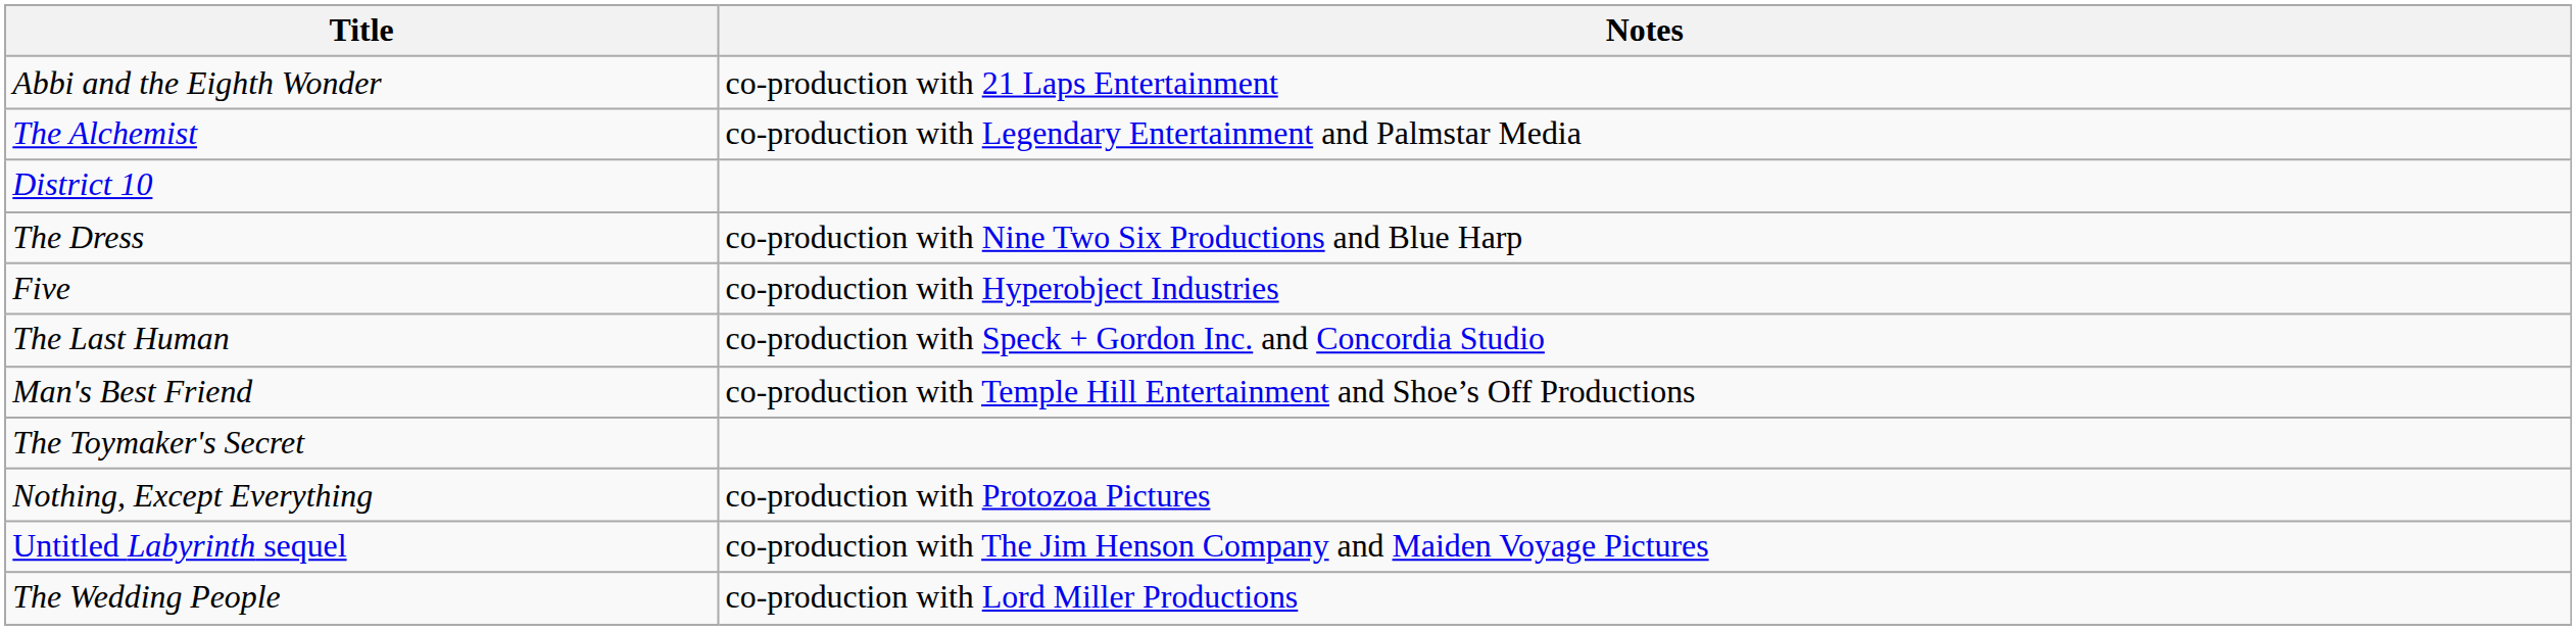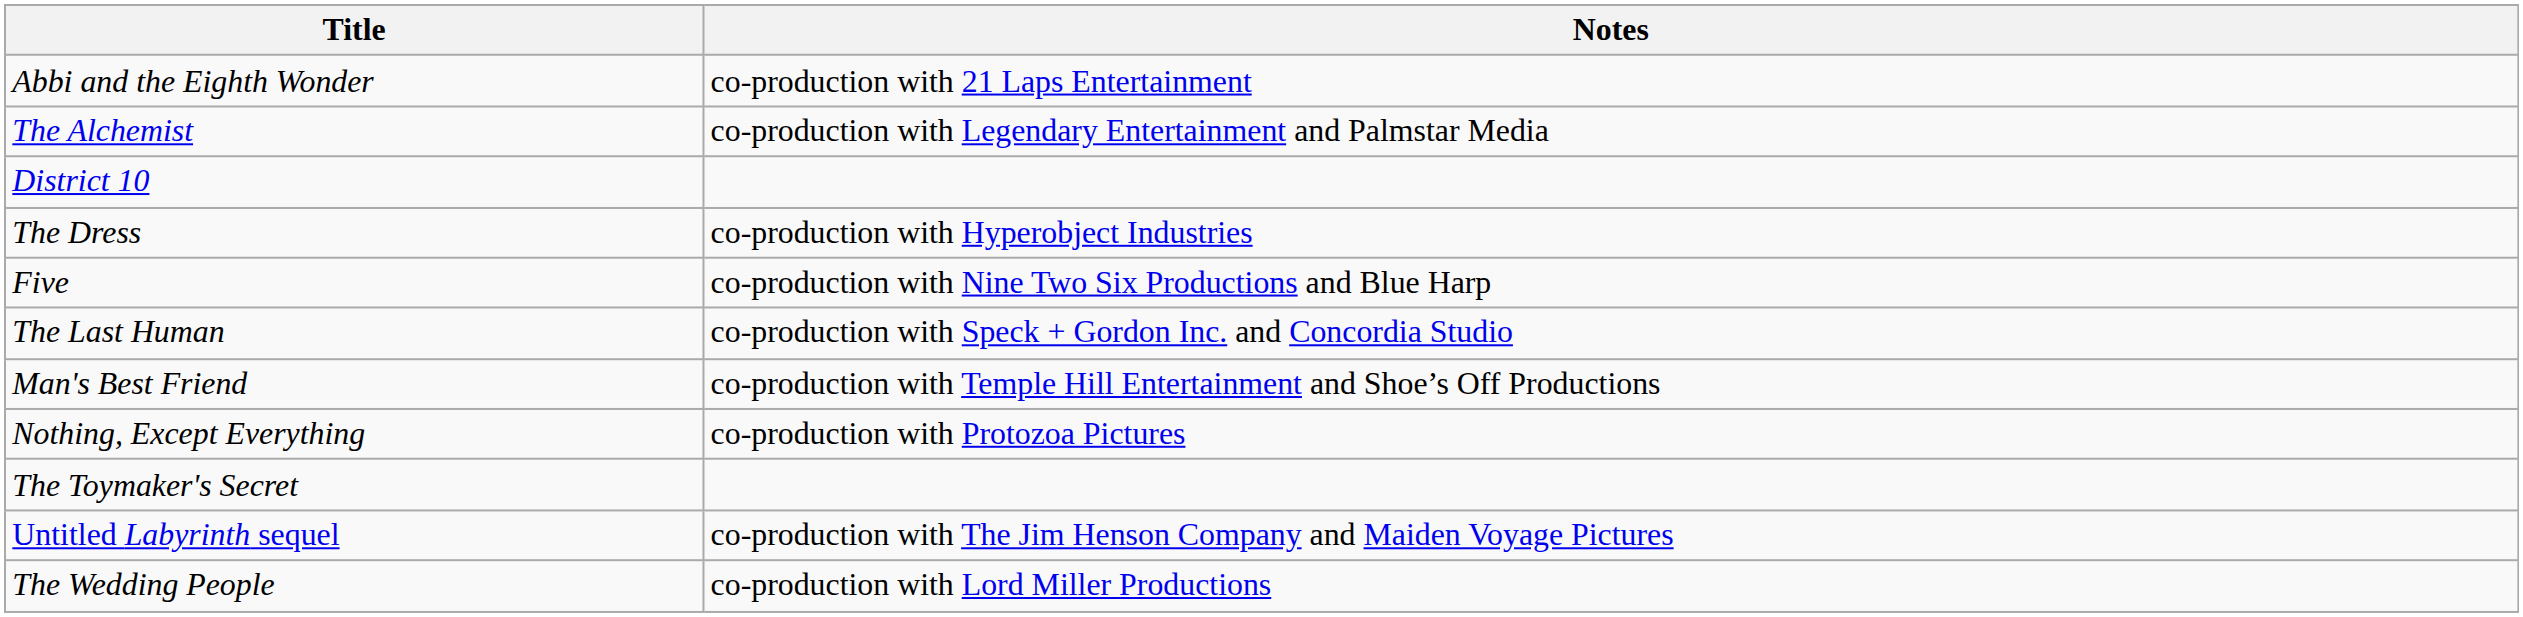The Dress | Notes: co-production with Nine Two Six Productions and Blue Harp -> co-production with Hyperobject Industries
Five | Notes: co-production with Hyperobject Industries -> co-production with Nine Two Six Productions and Blue Harp
rows swapped: Nothing, Except Everything <-> The Toymaker's Secret
